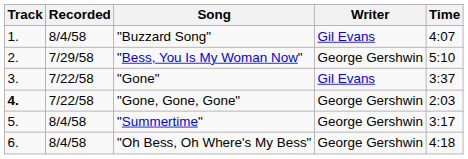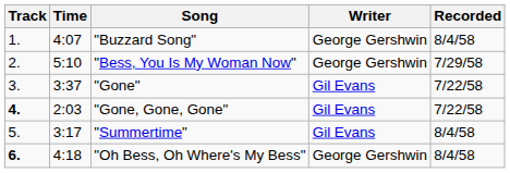columns swapped: Recorded <-> Time
"Buzzard Song" | Writer: Gil Evans -> George Gershwin
"Gone, Gone, Gone" | Writer: George Gershwin -> Gil Evans
"Summertime" | Writer: George Gershwin -> Gil Evans
"Oh Bess, Oh Where's My Bess" | Track: normal -> bold
